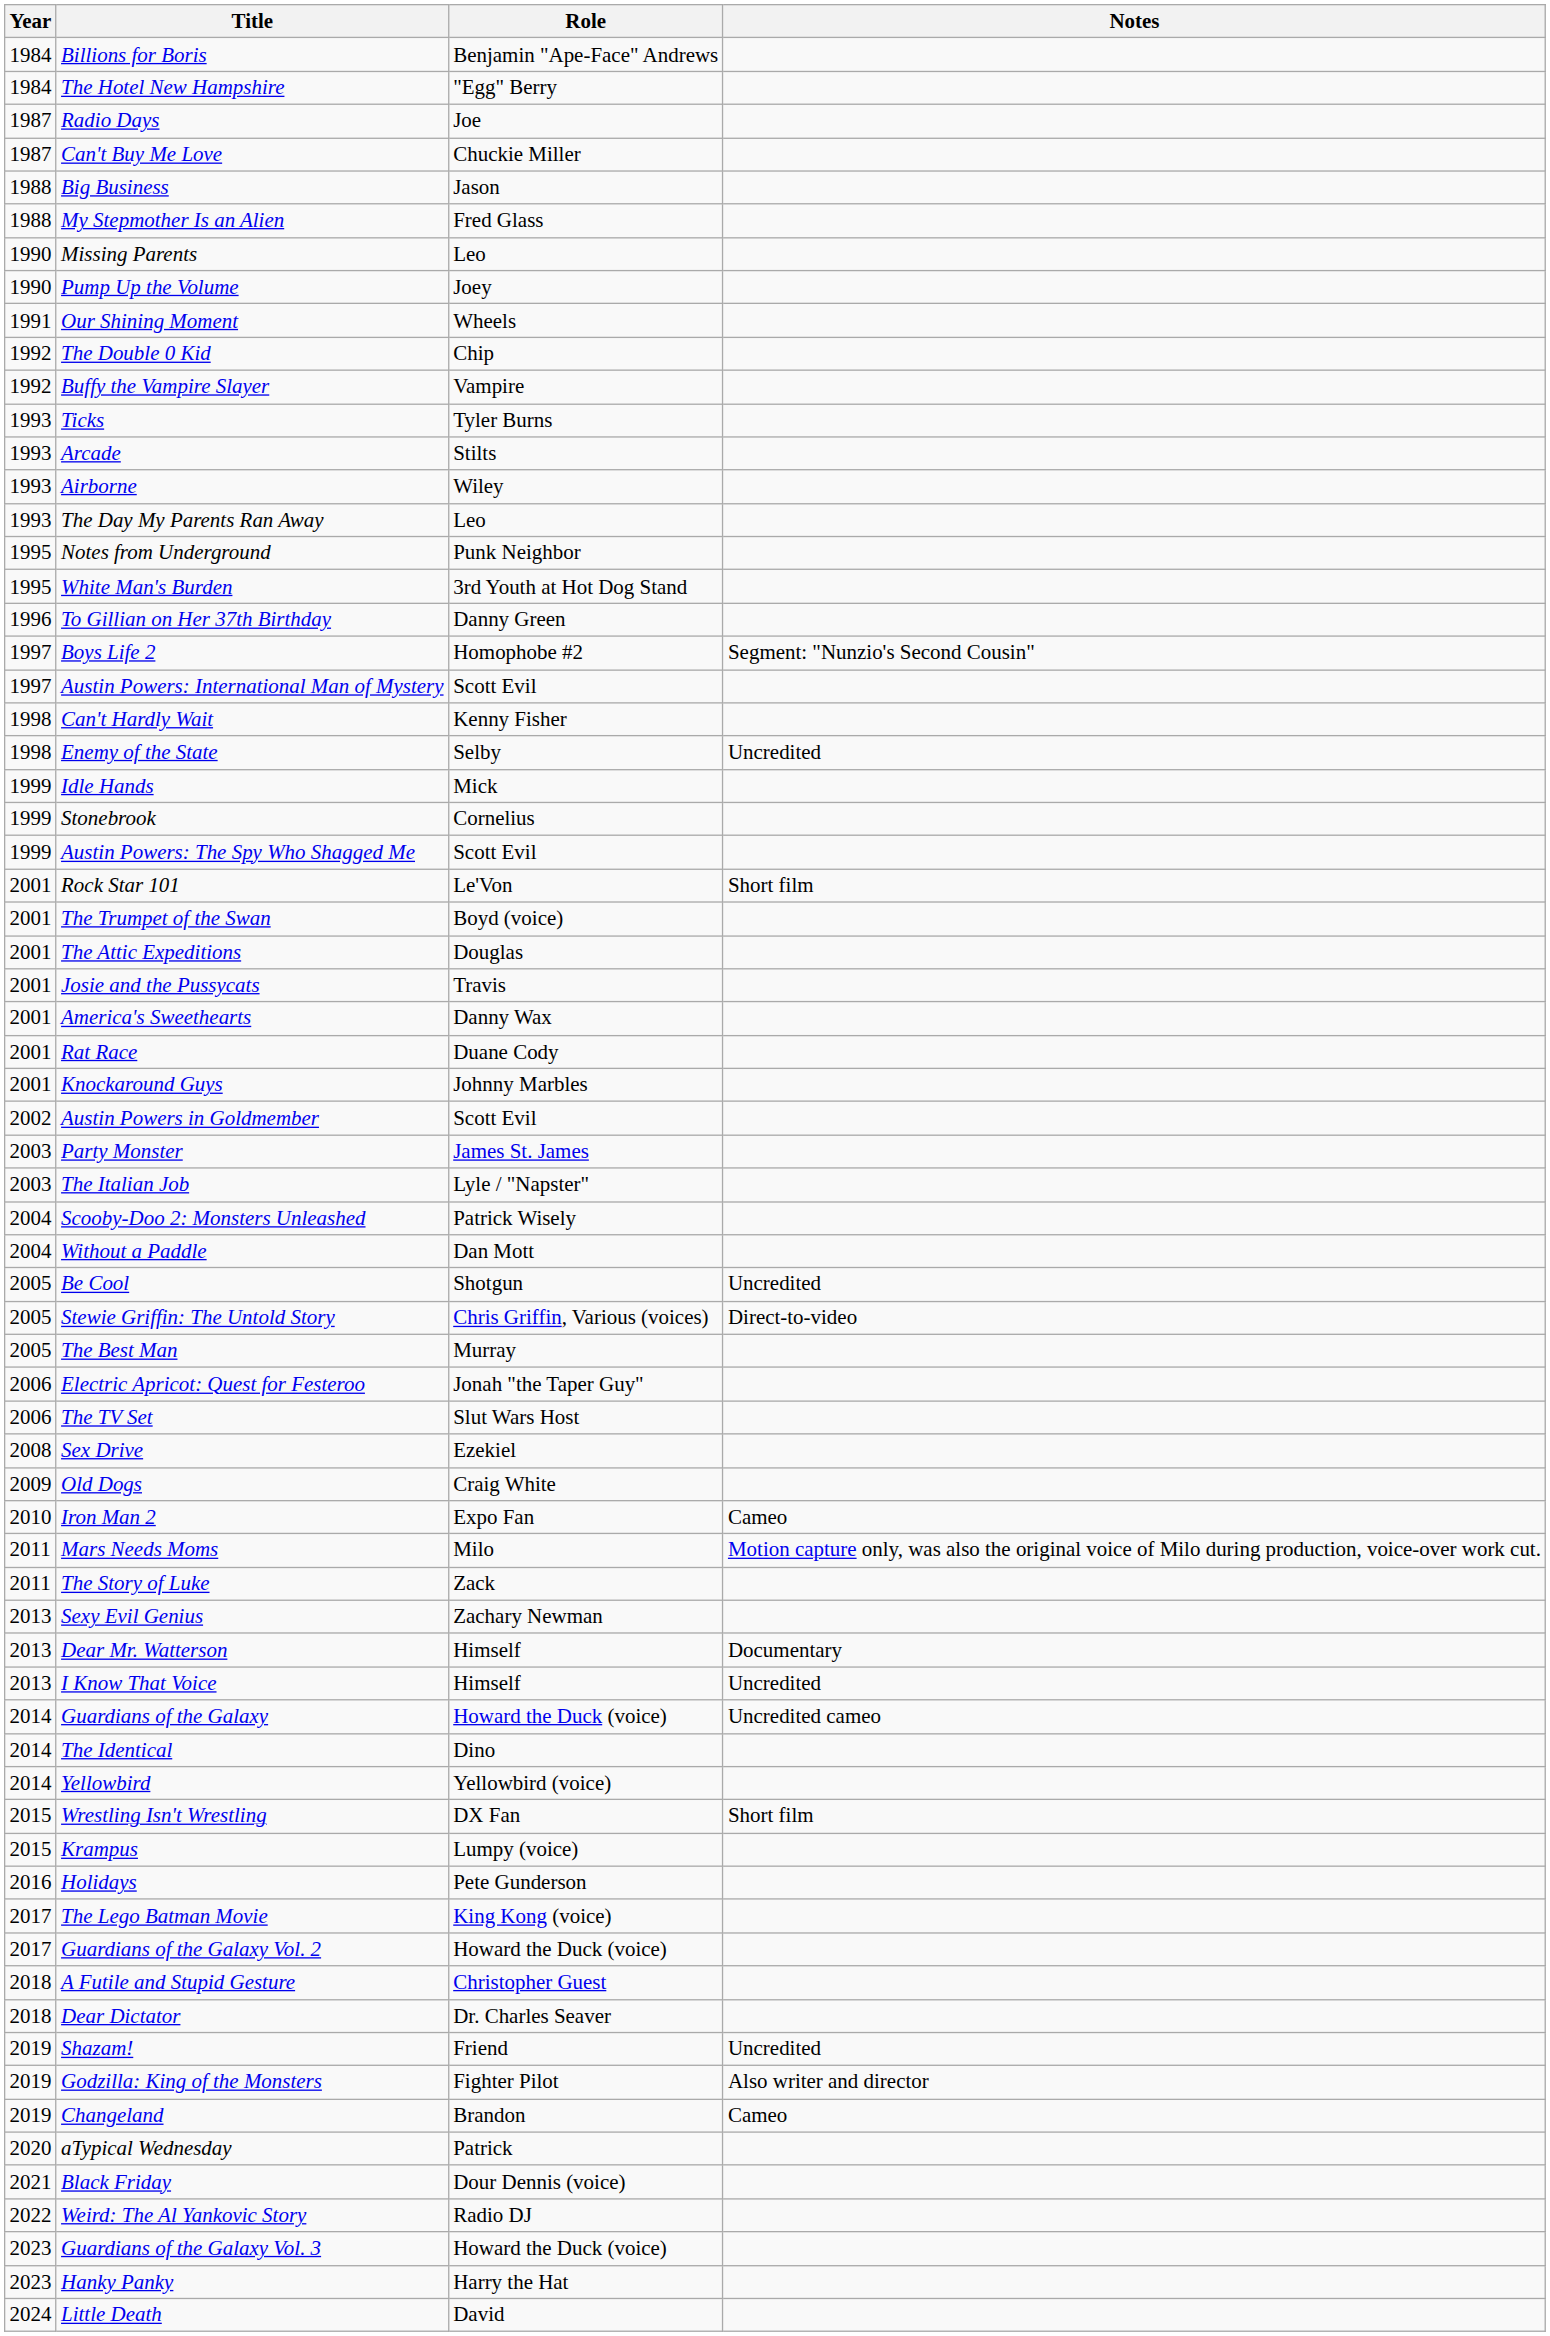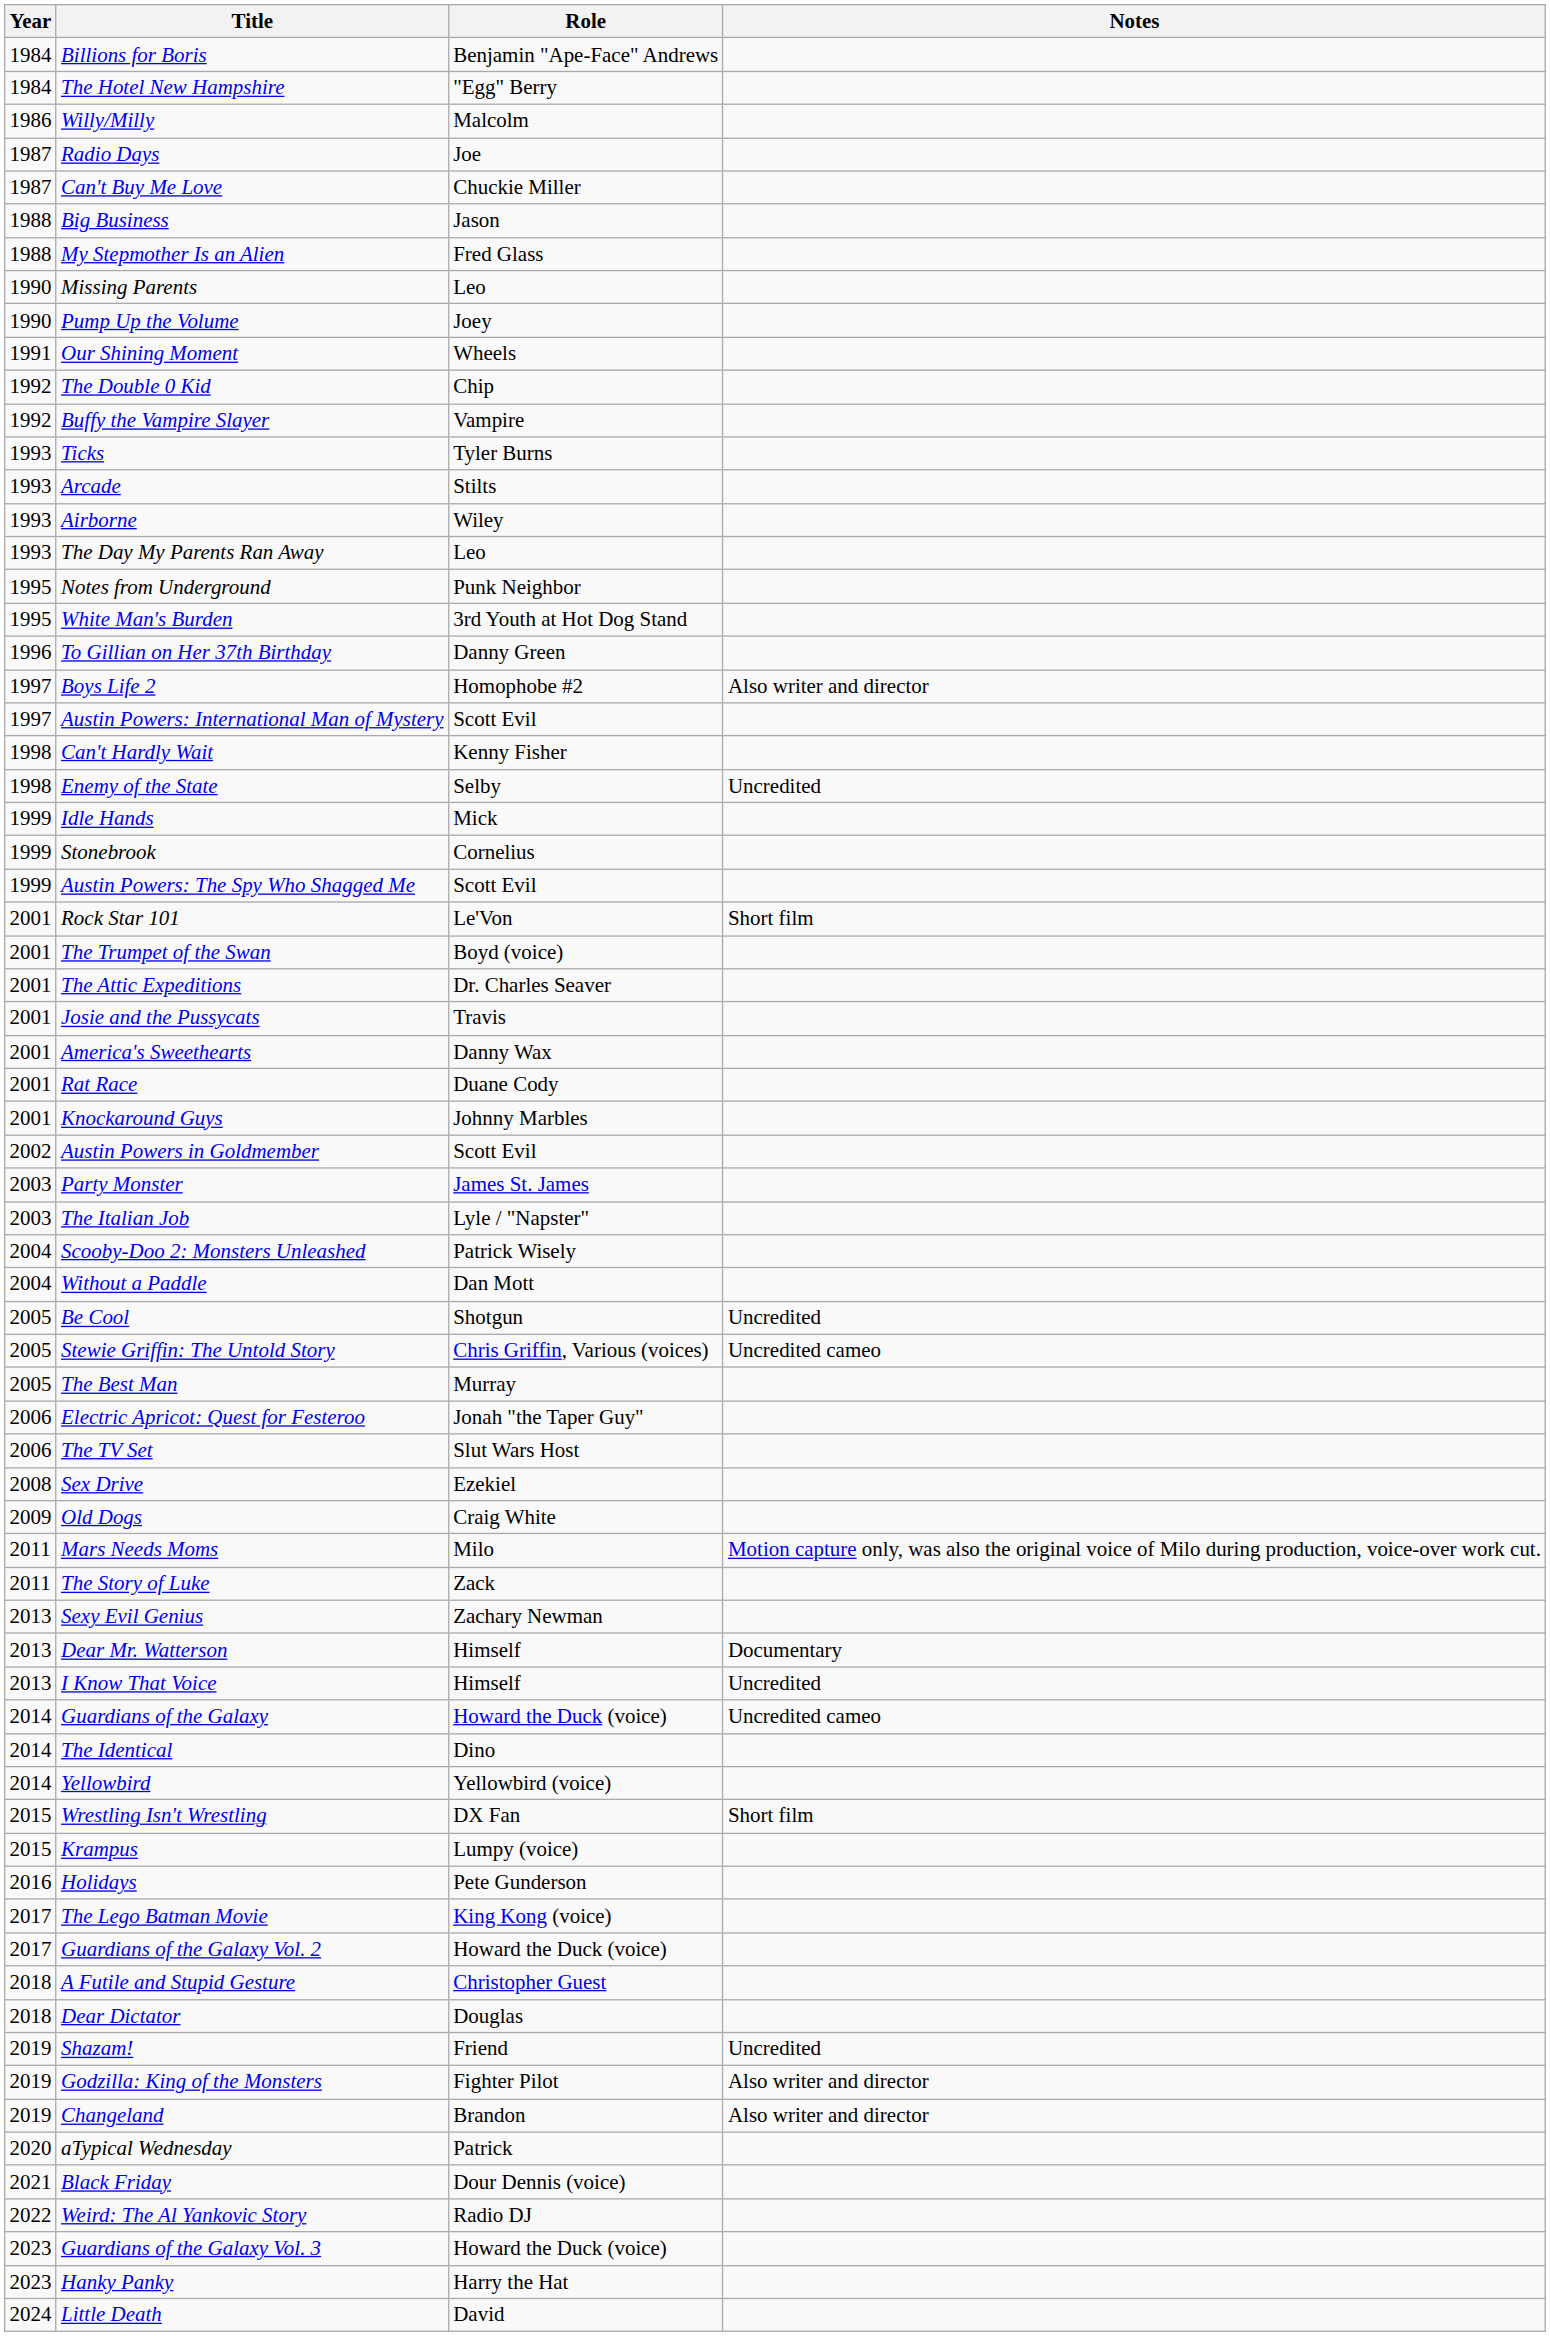+ row: 1986 | Willy/Milly | Malcolm
Boys Life 2 | Notes: Segment: "Nunzio's Second Cousin" -> Also writer and director
The Attic Expeditions | Role: Douglas -> Dr. Charles Seaver
Stewie Griffin: The Untold Story | Notes: Direct-to-video -> Uncredited cameo
- row: 2010 | Iron Man 2 | Expo Fan | Cameo
Dear Dictator | Role: Dr. Charles Seaver -> Douglas
Changeland | Notes: Cameo -> Also writer and director
